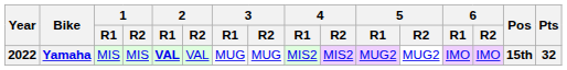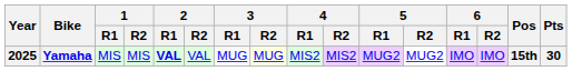Yamaha | Year: 2022 -> 2025
Yamaha | 3 / R2: no background -> lightyellow background
Yamaha | Pts: 32 -> 30
